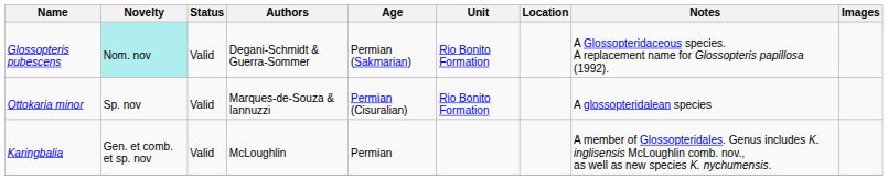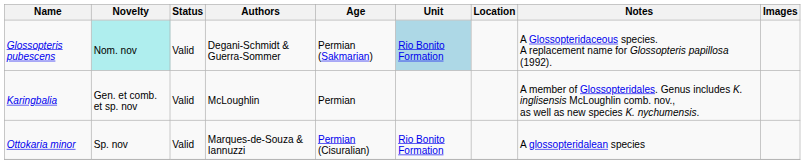Glossopteris pubescens | Unit: no background -> lightblue background
rows swapped: Karingbalia <-> Ottokaria minor
